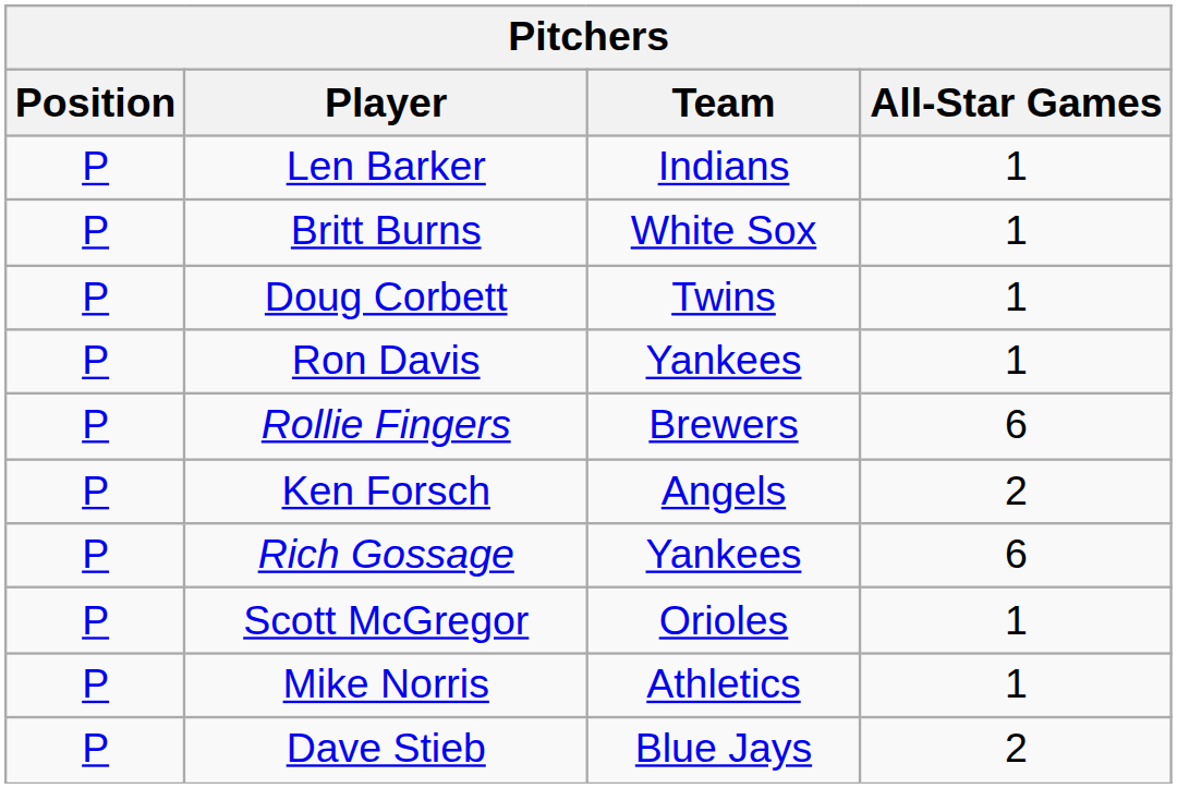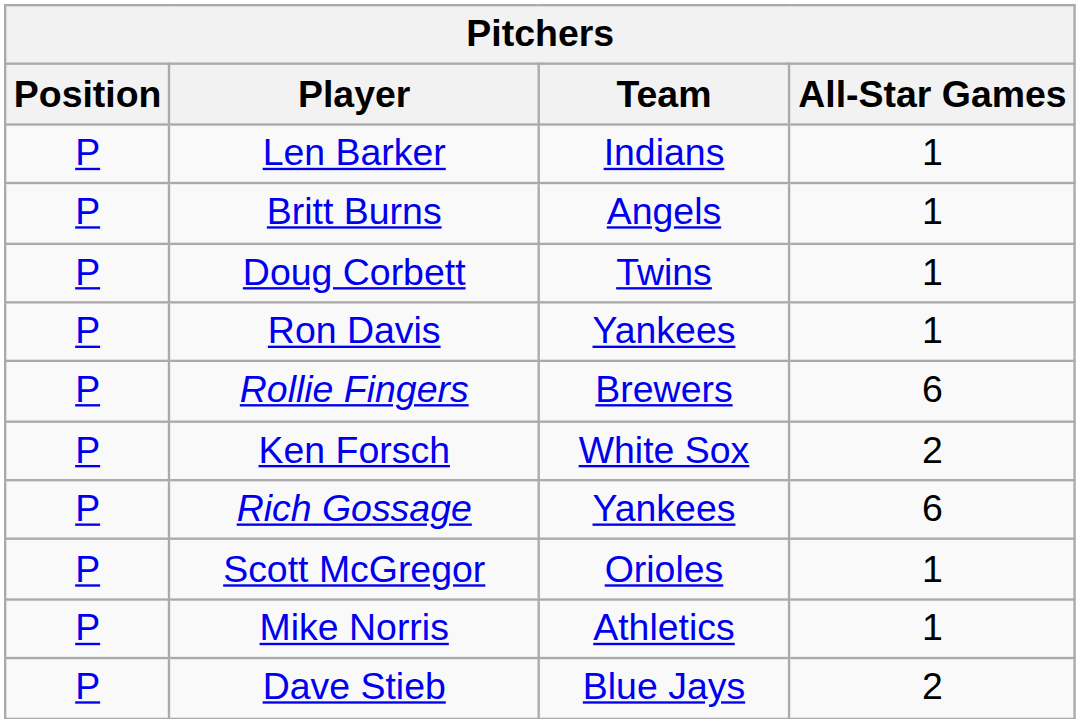Britt Burns | Team: White Sox -> Angels
Ken Forsch | Team: Angels -> White Sox
